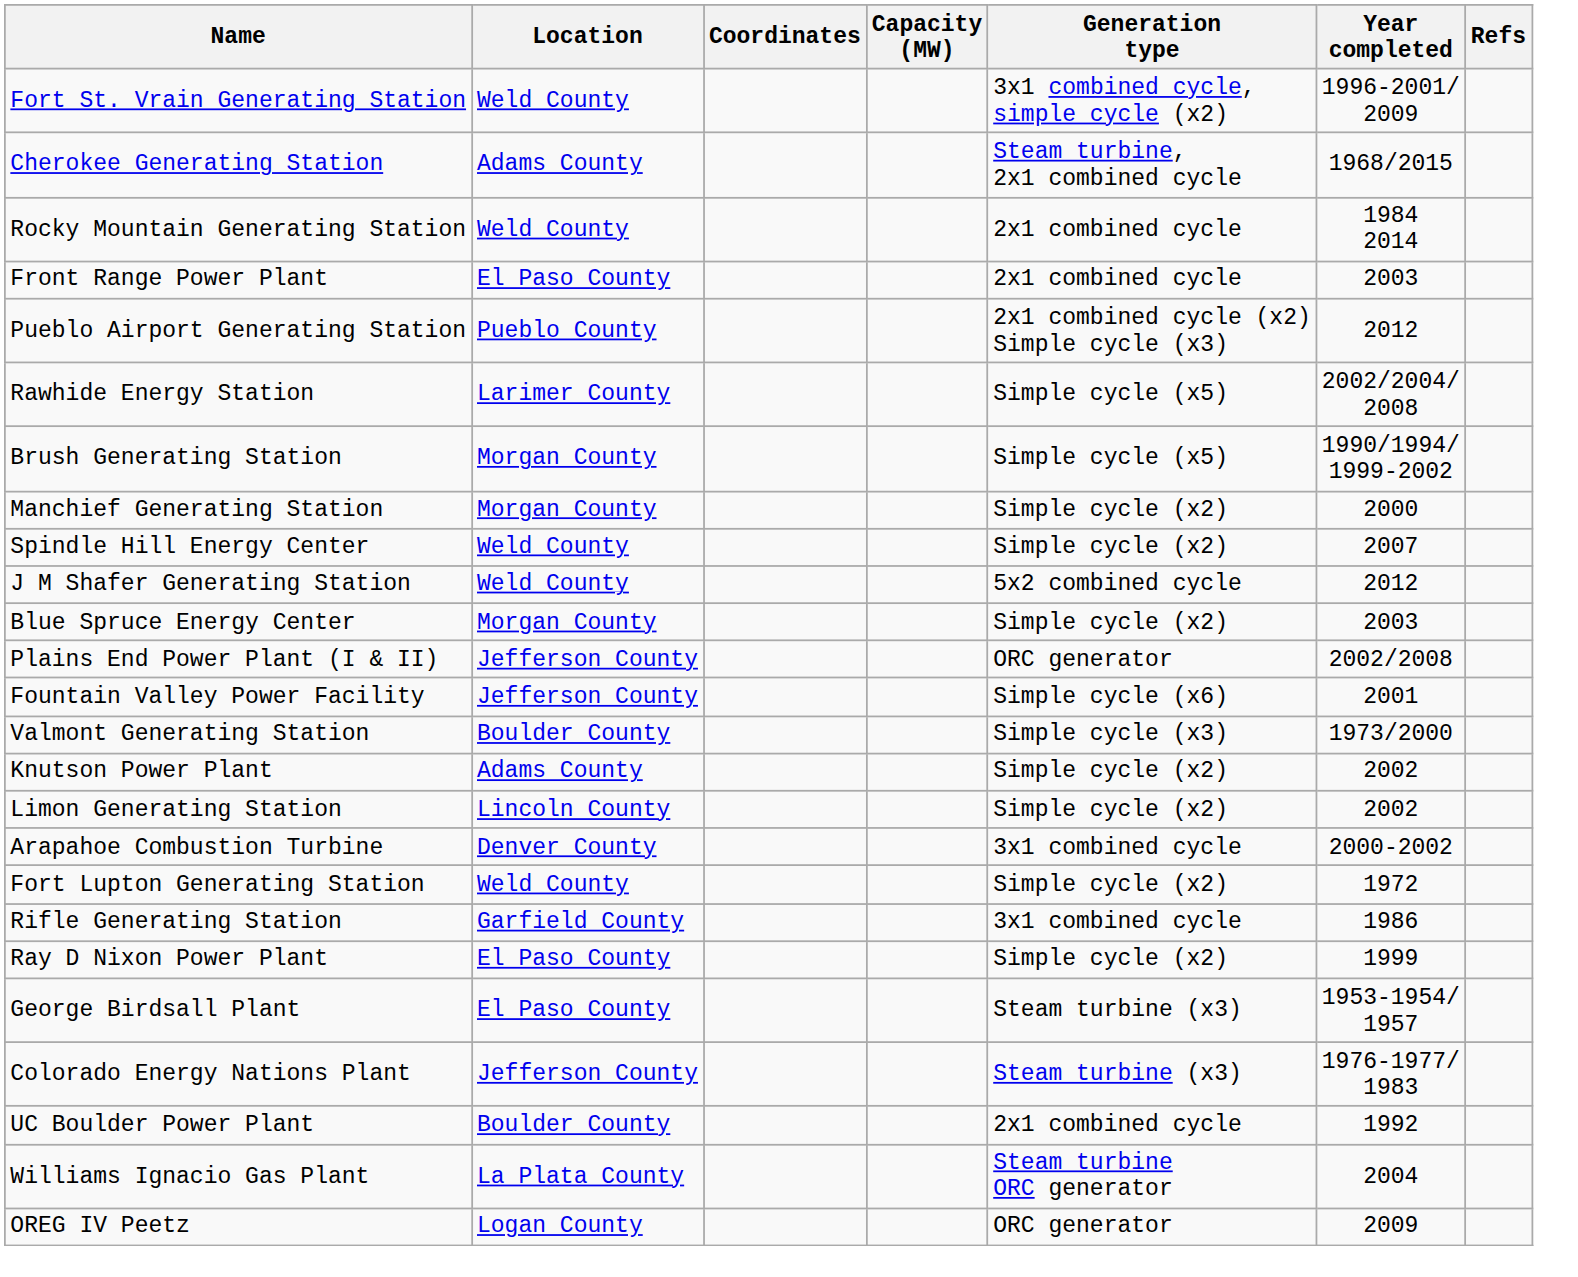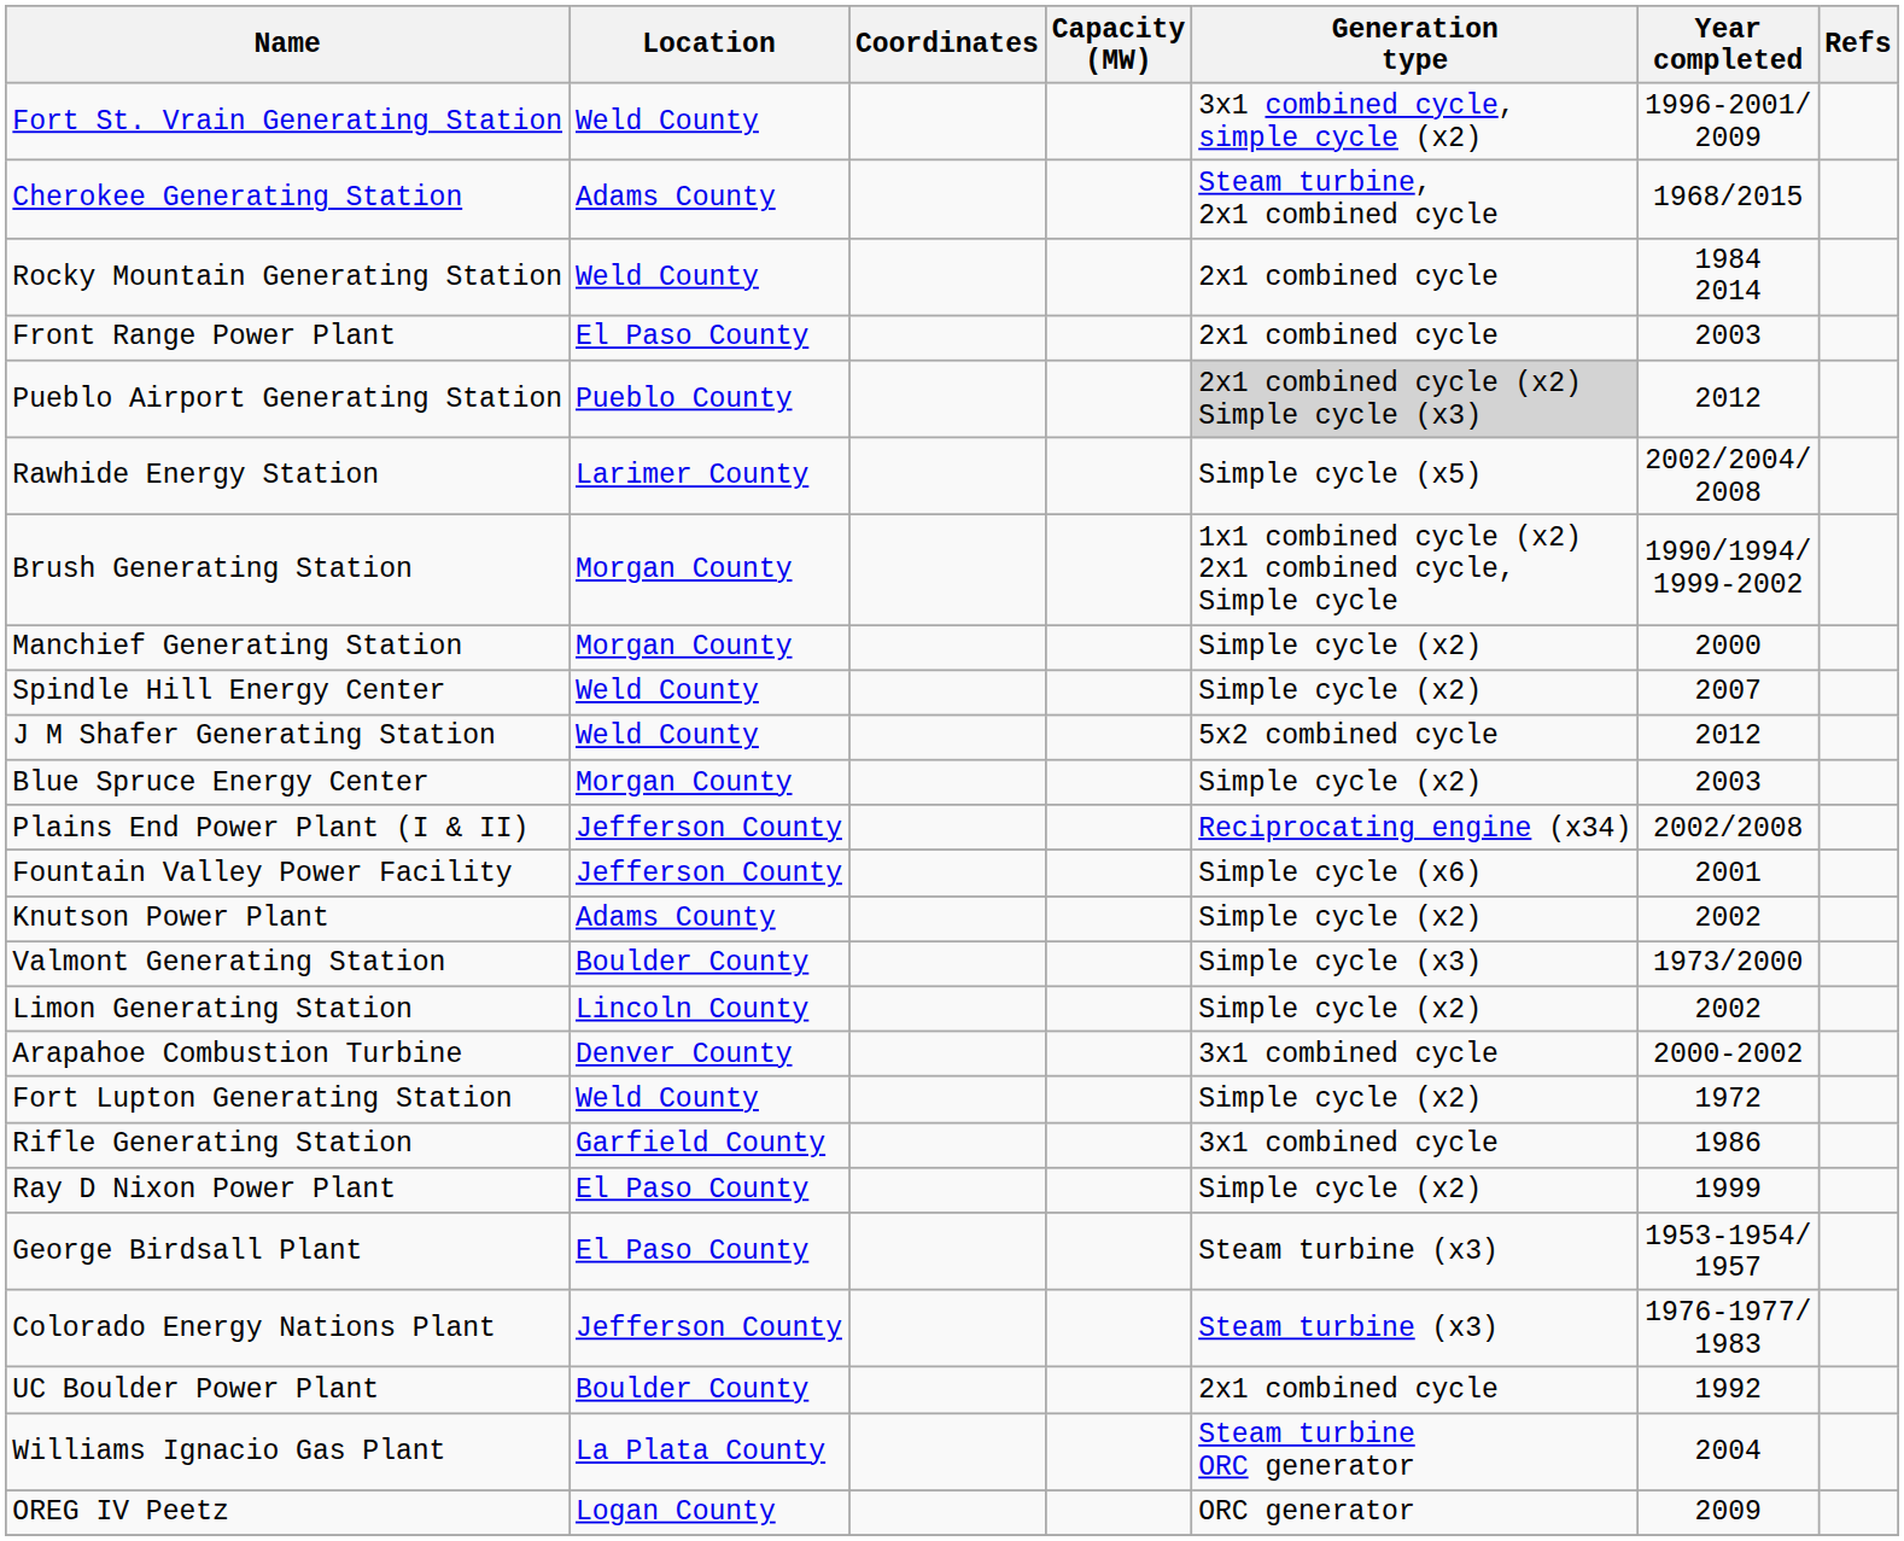Pueblo Airport Generating Station | Generation type: no background -> lightgrey background
Brush Generating Station | Generation type: Simple cycle (x5) -> 1x1 combined cycle (x2) 2x1 combined cycle, Simple cycle
Plains End Power Plant (I & II) | Generation type: ORC generator -> Reciprocating engine (x34)
rows swapped: Valmont Generating Station <-> Knutson Power Plant
